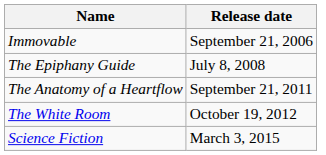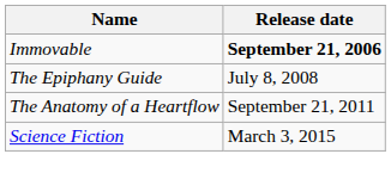Immovable | Release date: normal -> bold
- row: The White Room | October 19, 2012
